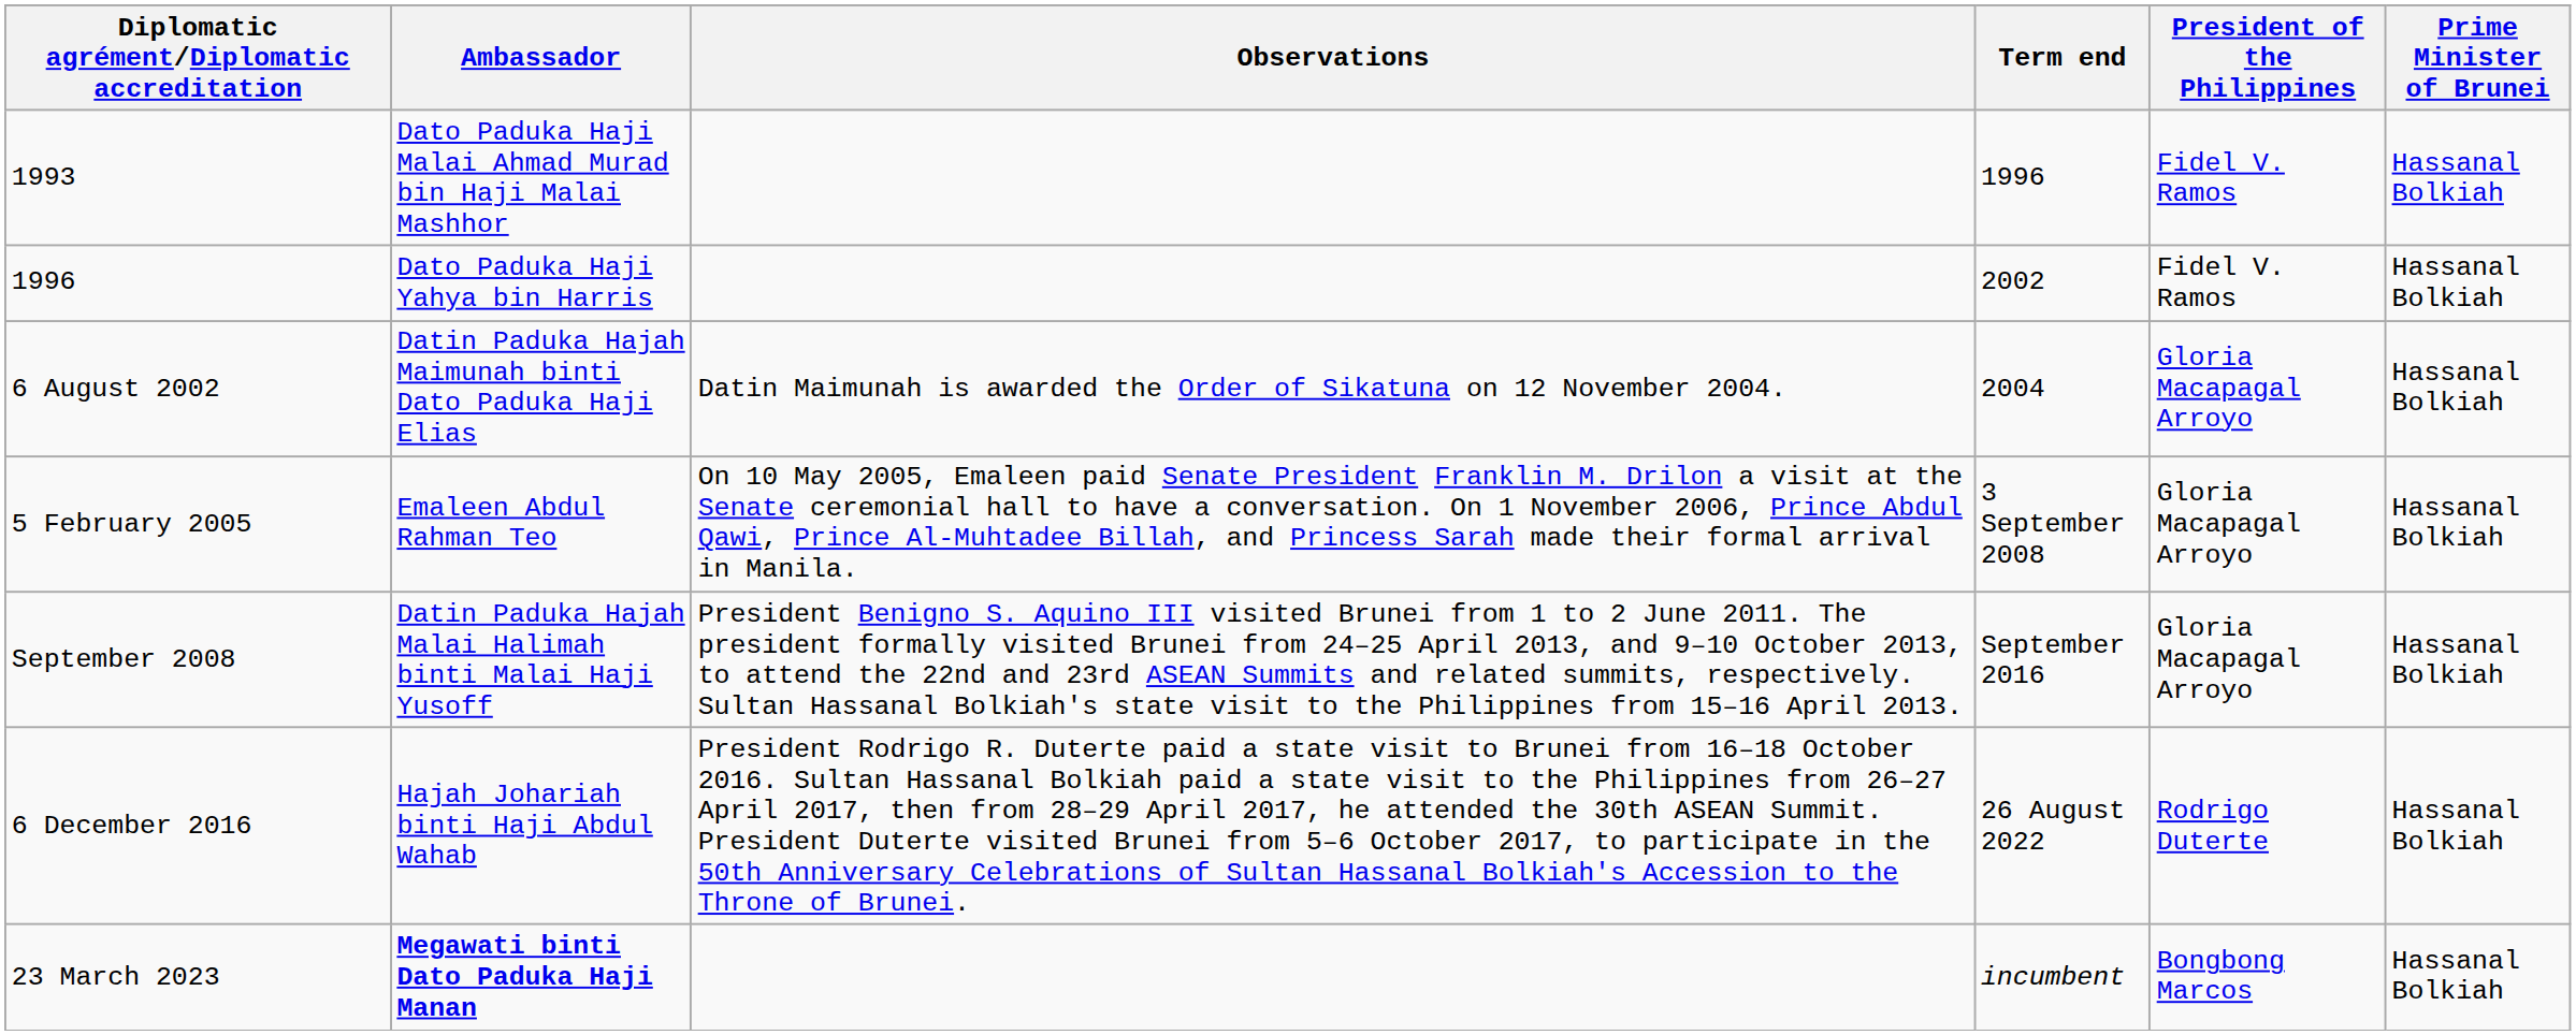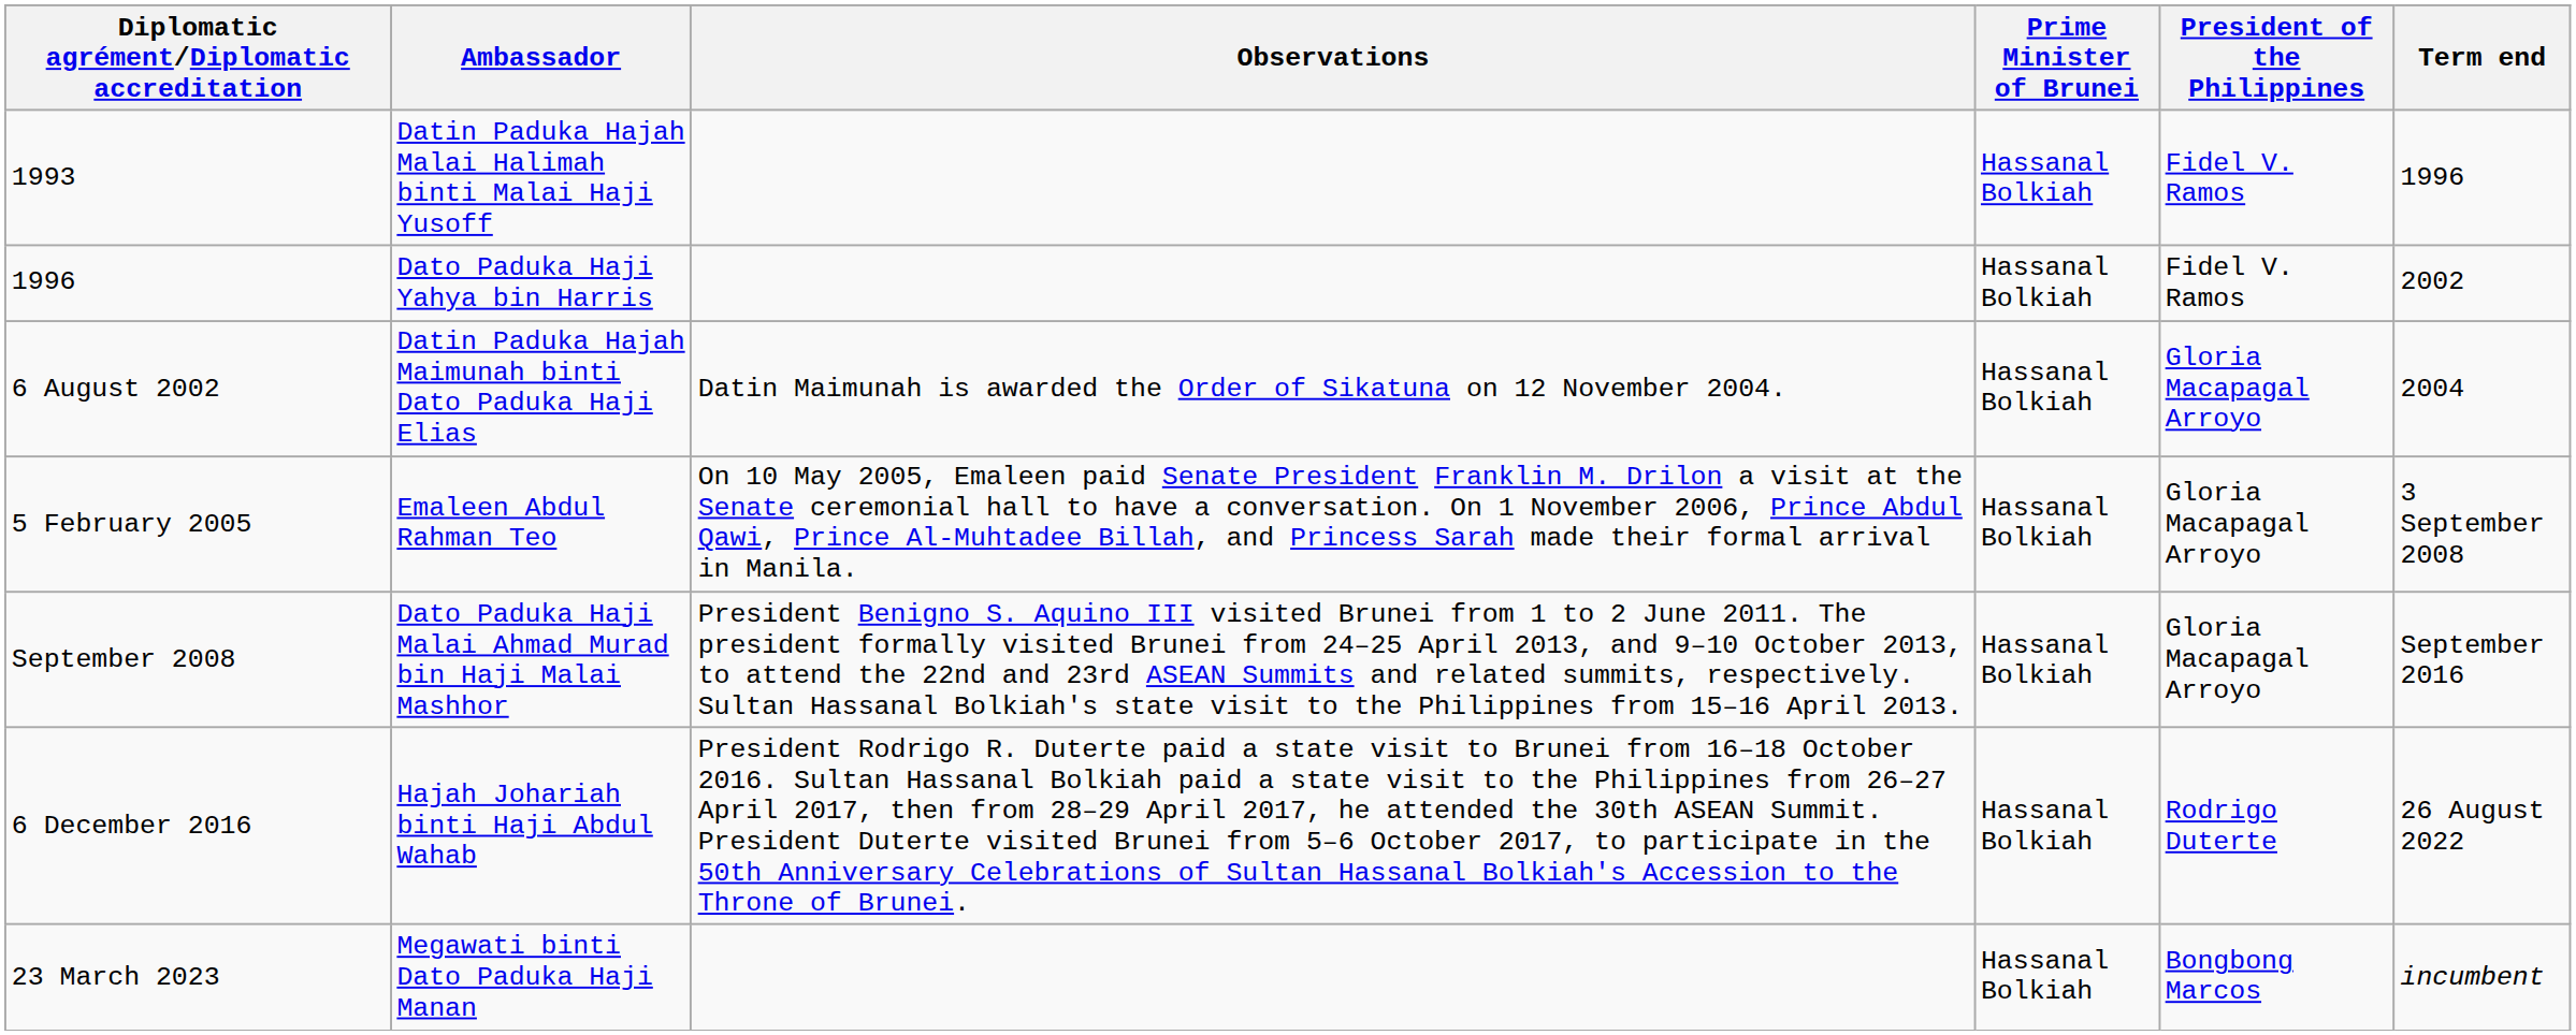columns swapped: Prime Minister of Brunei <-> Term end
1993 | Ambassador: Dato Paduka Haji Malai Ahmad Murad bin Haji Malai Mashhor -> Datin Paduka Hajah Malai Halimah binti Malai Haji Yusoff
September 2008 | Ambassador: Datin Paduka Hajah Malai Halimah binti Malai Haji Yusoff -> Dato Paduka Haji Malai Ahmad Murad bin Haji Malai Mashhor
23 March 2023 | Ambassador: bold -> normal
